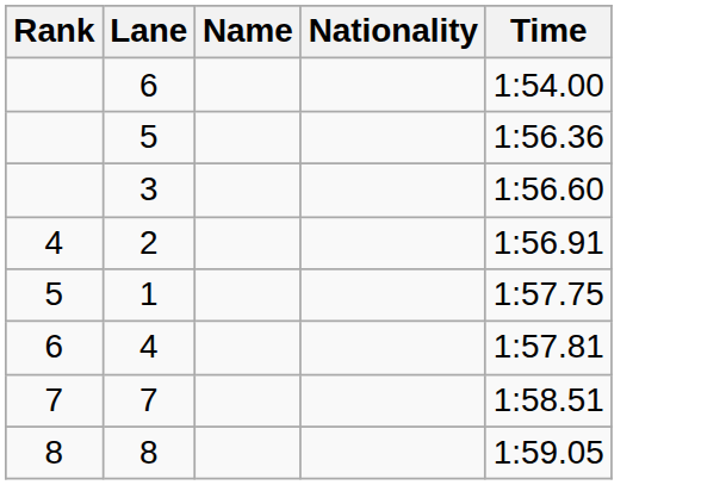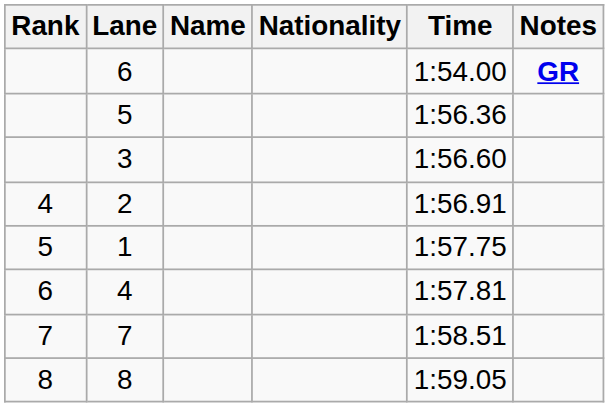+ column: Notes | GR
